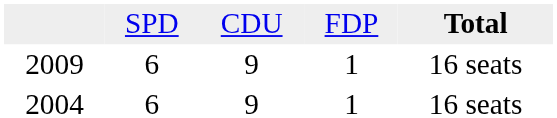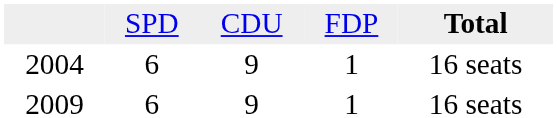rows swapped: 2009 <-> 2004
